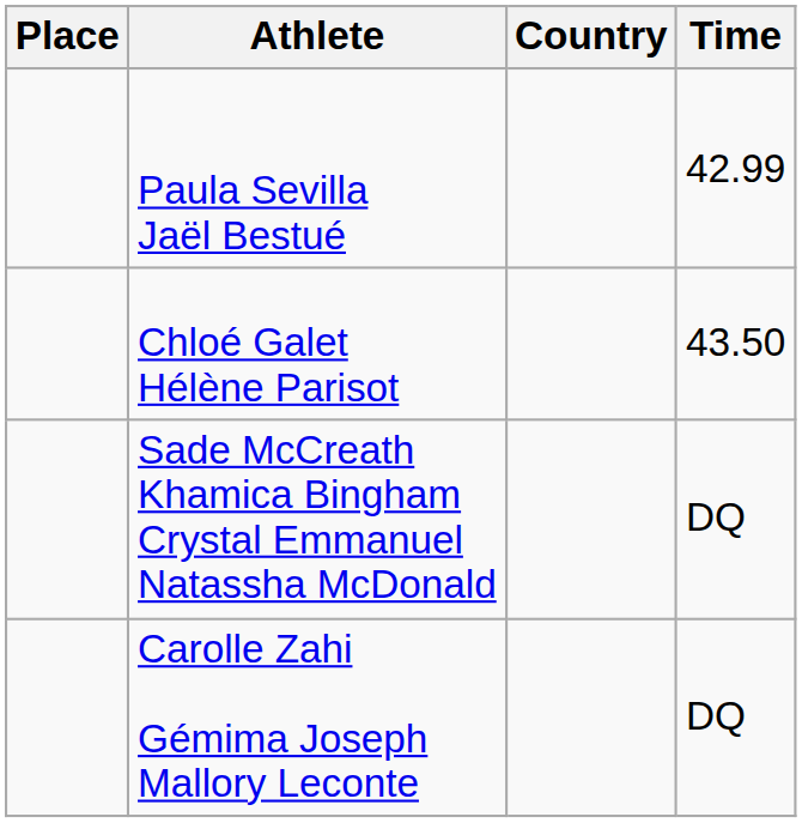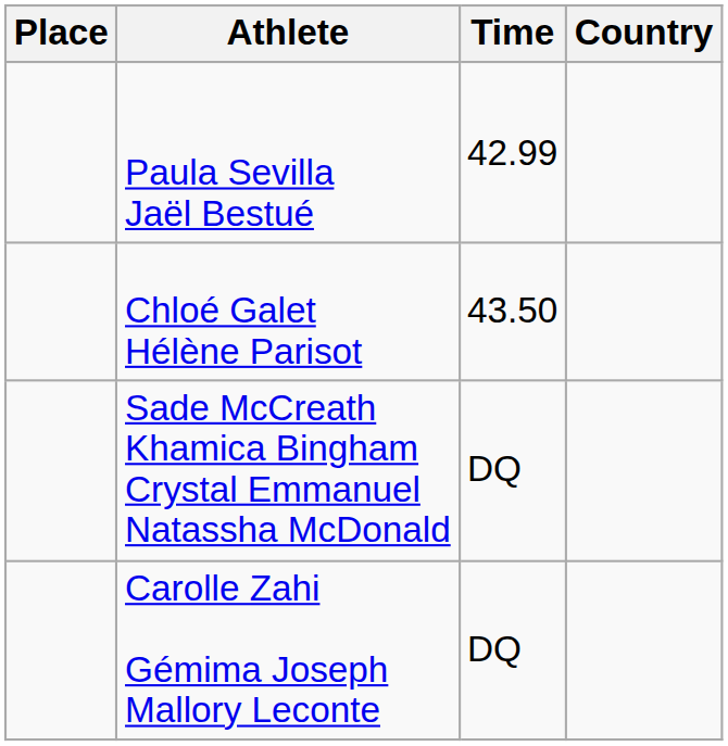columns swapped: Country <-> Time
